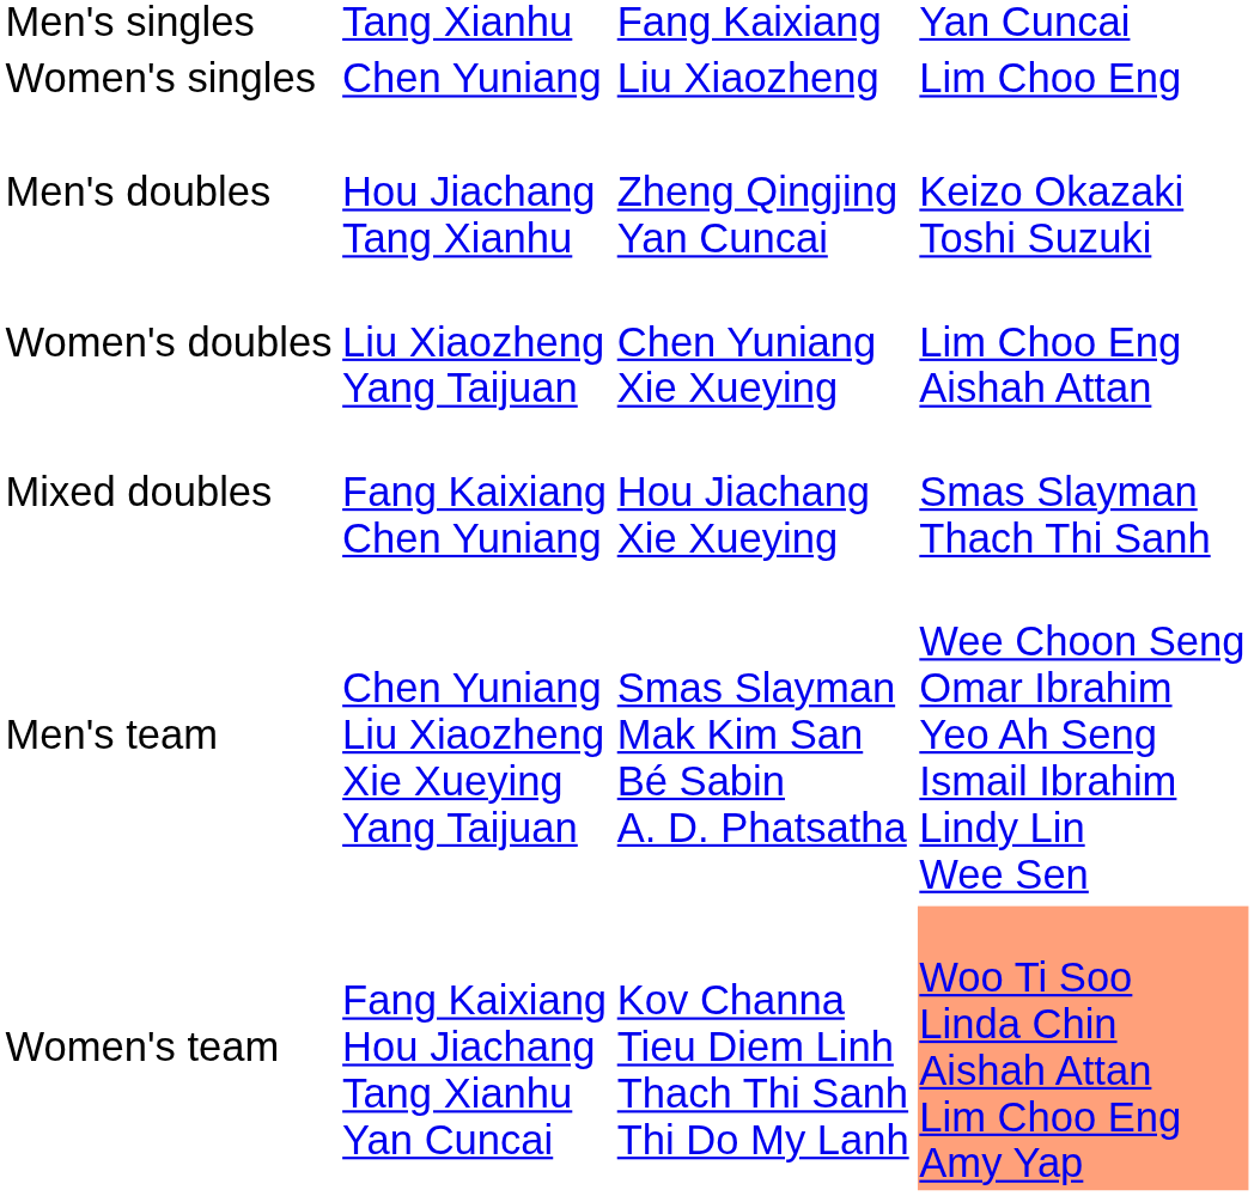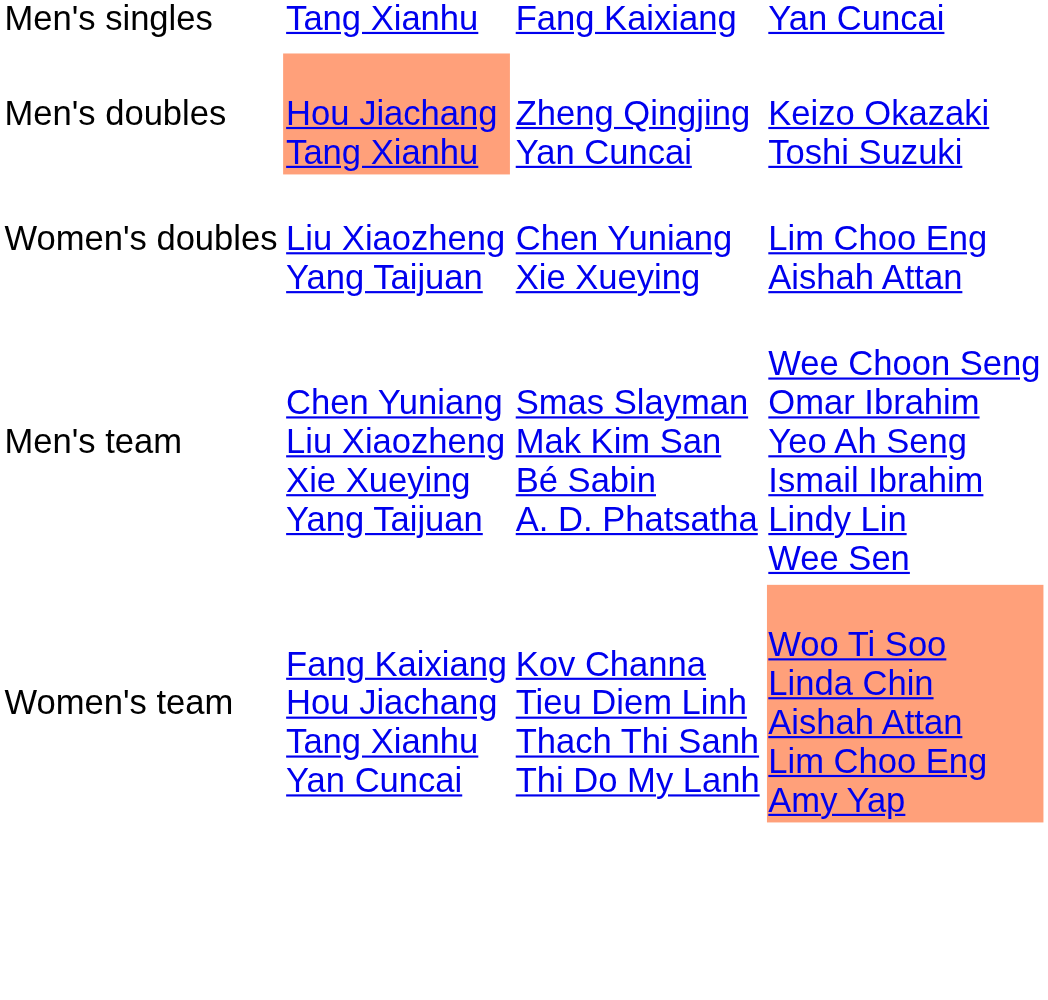- row: Women's singles | Chen Yuniang | Liu Xiaozheng | Lim Choo Eng
Men's doubles | column 2: no background -> lightsalmon background
- row: Mixed doubles | Fang Kaixiang Chen Yuniang | Hou Jiachang Xie Xueying | Smas Slayman Thach Thi Sanh
